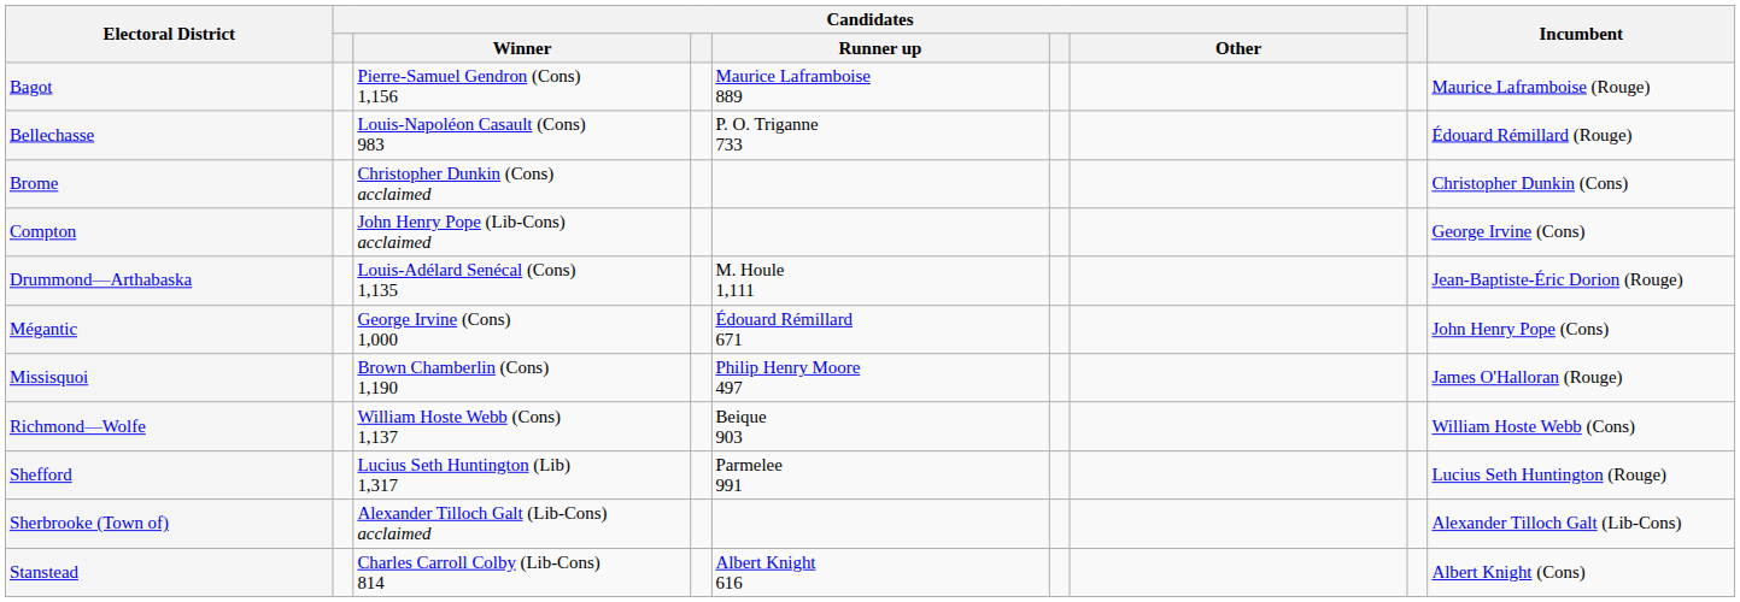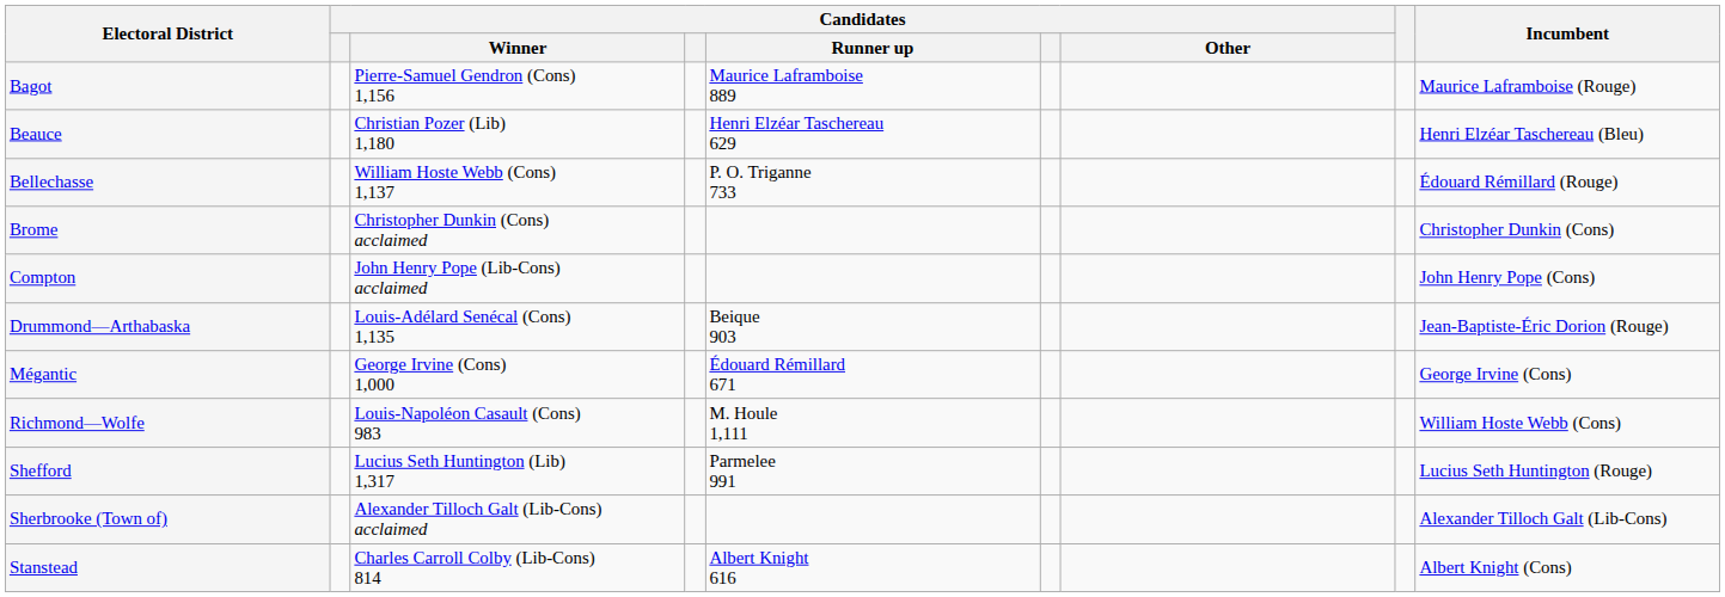+ row: Beauce | Christian Pozer (Lib) 1,180 | Henri Elzéar Taschereau 629 | Henri Elzéar Taschereau (Bleu)
Bellechasse | Candidates / Winner: Louis-Napoléon Casault (Cons) 983 -> William Hoste Webb (Cons) 1,137
Compton | Incumbent: George Irvine (Cons) -> John Henry Pope (Cons)
Drummond—Arthabaska | Candidates / Runner up: M. Houle 1,111 -> Beique 903
Mégantic | Incumbent: John Henry Pope (Cons) -> George Irvine (Cons)
- row: Missisquoi | Brown Chamberlin (Cons) 1,190 | Philip Henry Moore 497 | James O'Halloran (Rouge)
Richmond—Wolfe | Candidates / Winner: William Hoste Webb (Cons) 1,137 -> Louis-Napoléon Casault (Cons) 983
Richmond—Wolfe | Candidates / Runner up: Beique 903 -> M. Houle 1,111
